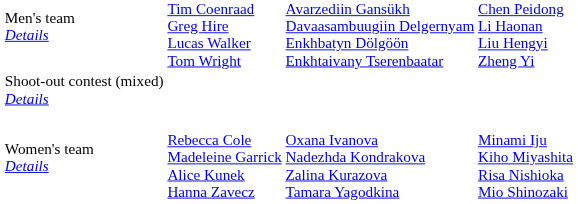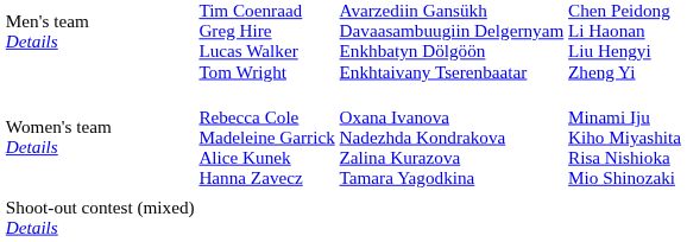rows swapped: Women's team Details <-> Shoot-out contest (mixed) Details
